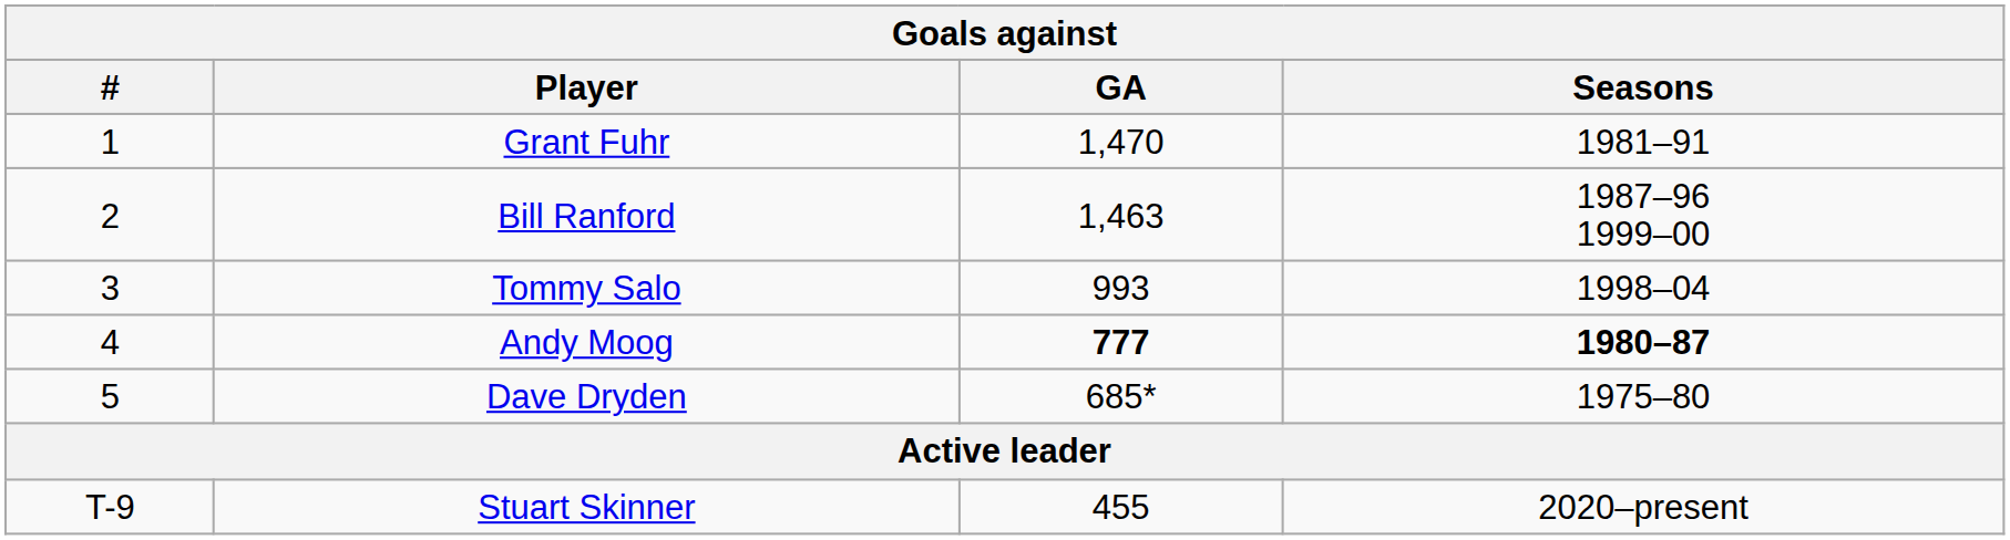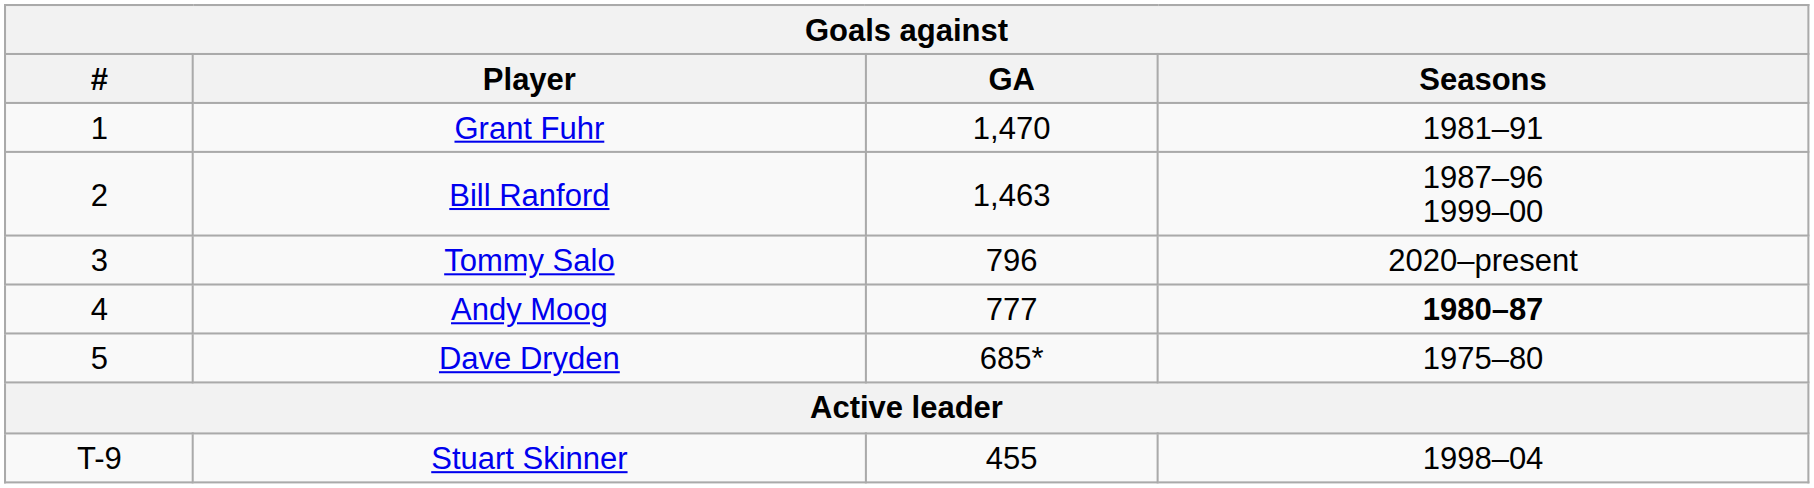Tommy Salo | GA: 993 -> 796
Tommy Salo | Seasons: 1998–04 -> 2020–present
Andy Moog | GA: bold -> normal
Stuart Skinner | Seasons: 2020–present -> 1998–04
